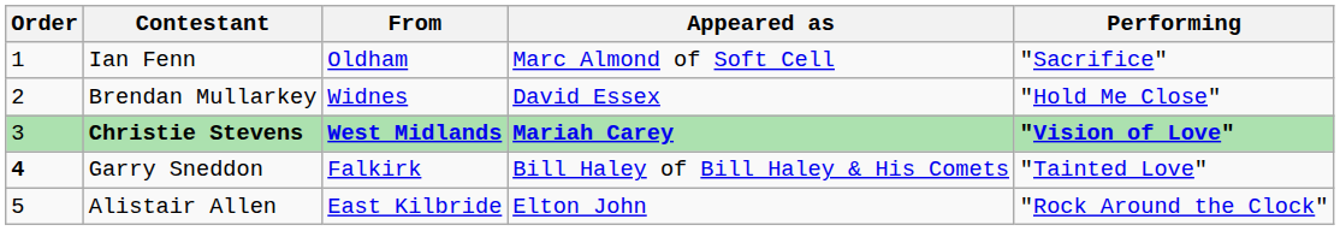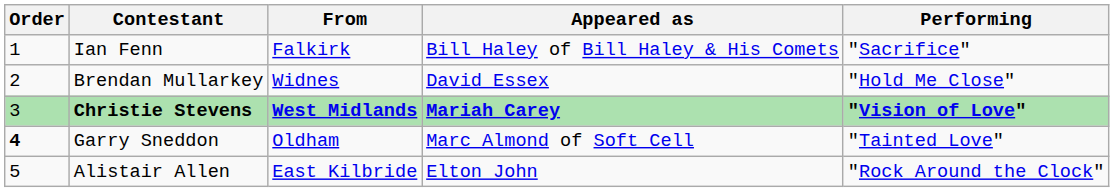Ian Fenn | From: Oldham -> Falkirk
Ian Fenn | Appeared as: Marc Almond of Soft Cell -> Bill Haley of Bill Haley & His Comets
Garry Sneddon | From: Falkirk -> Oldham
Garry Sneddon | Appeared as: Bill Haley of Bill Haley & His Comets -> Marc Almond of Soft Cell
